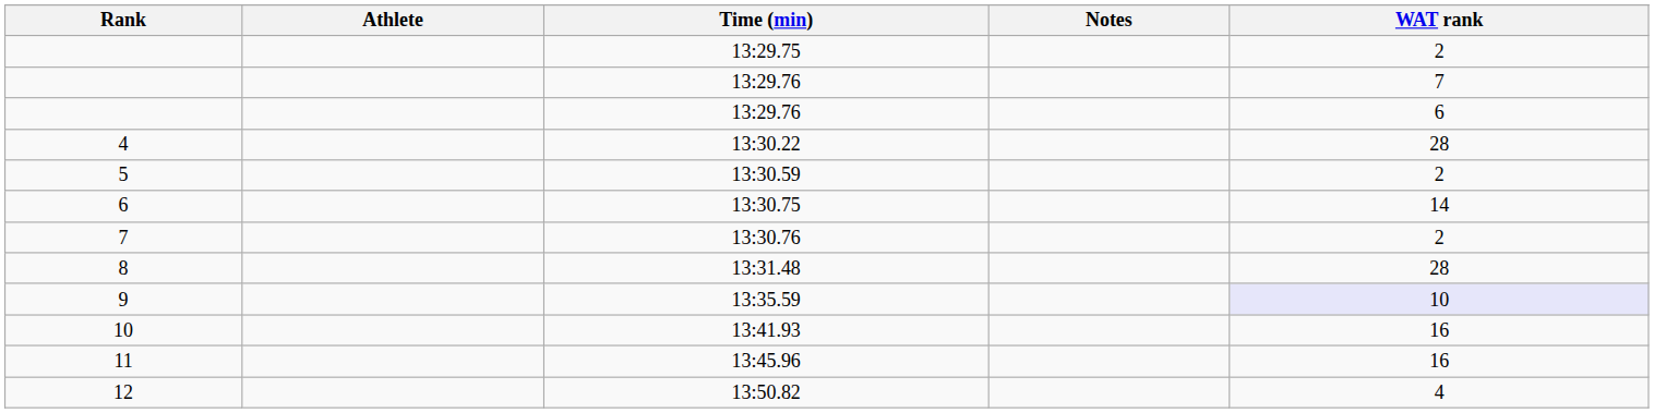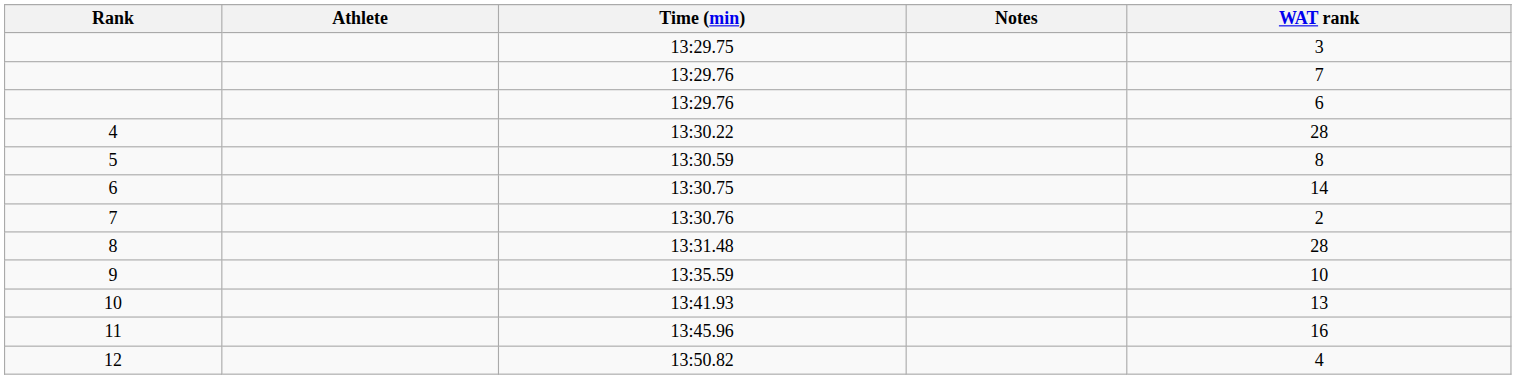13:29.75 | WAT rank: 2 -> 3
13:30.59 | WAT rank: 2 -> 8
13:35.59 | WAT rank: lavender background -> no background
13:41.93 | WAT rank: 16 -> 13
